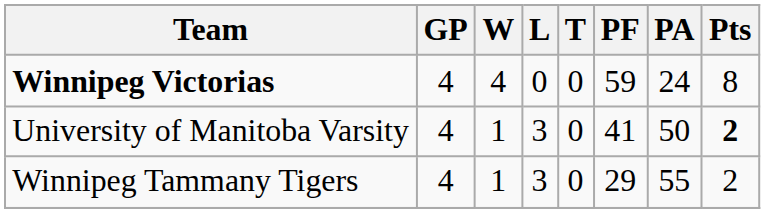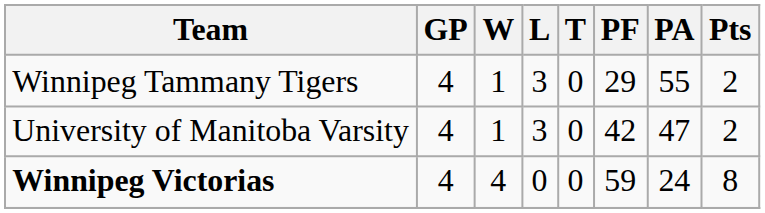rows swapped: Winnipeg Victorias <-> Winnipeg Tammany Tigers
University of Manitoba Varsity | PF: 41 -> 42
University of Manitoba Varsity | PA: 50 -> 47
University of Manitoba Varsity | Pts: bold -> normal
